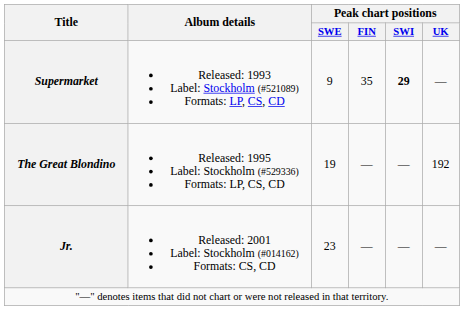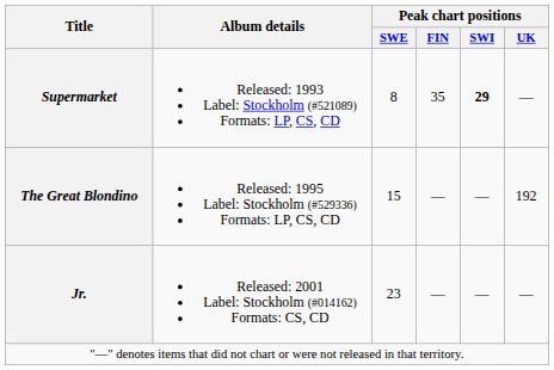Supermarket | Peak chart positions / SWE: 9 -> 8
The Great Blondino | Peak chart positions / SWE: 19 -> 15
